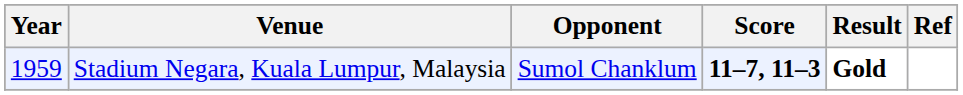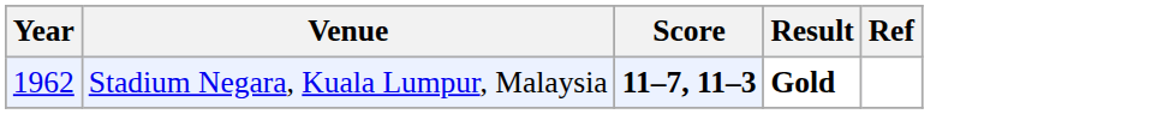- column: Opponent | Sumol Chanklum
Stadium Negara, Kuala Lumpur, Malaysia | Year: 1959 -> 1962
